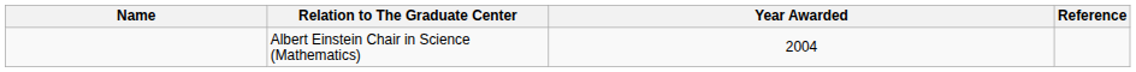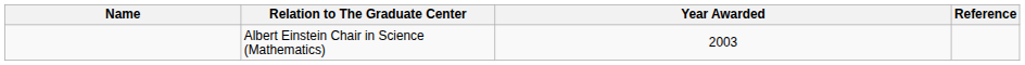Albert Einstein Chair in Science (Mathematics) | Year Awarded: 2004 -> 2003
